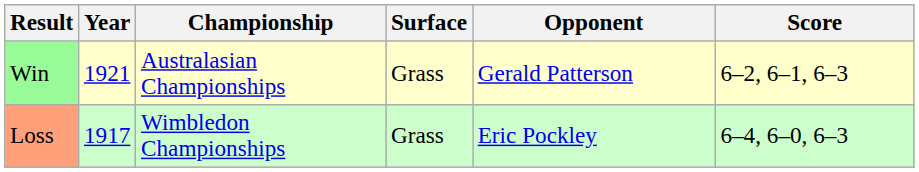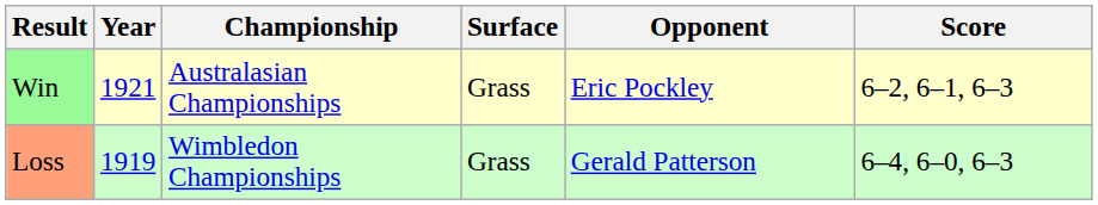Win | Opponent: Gerald Patterson -> Eric Pockley
Loss | Year: 1917 -> 1919
Loss | Opponent: Eric Pockley -> Gerald Patterson
